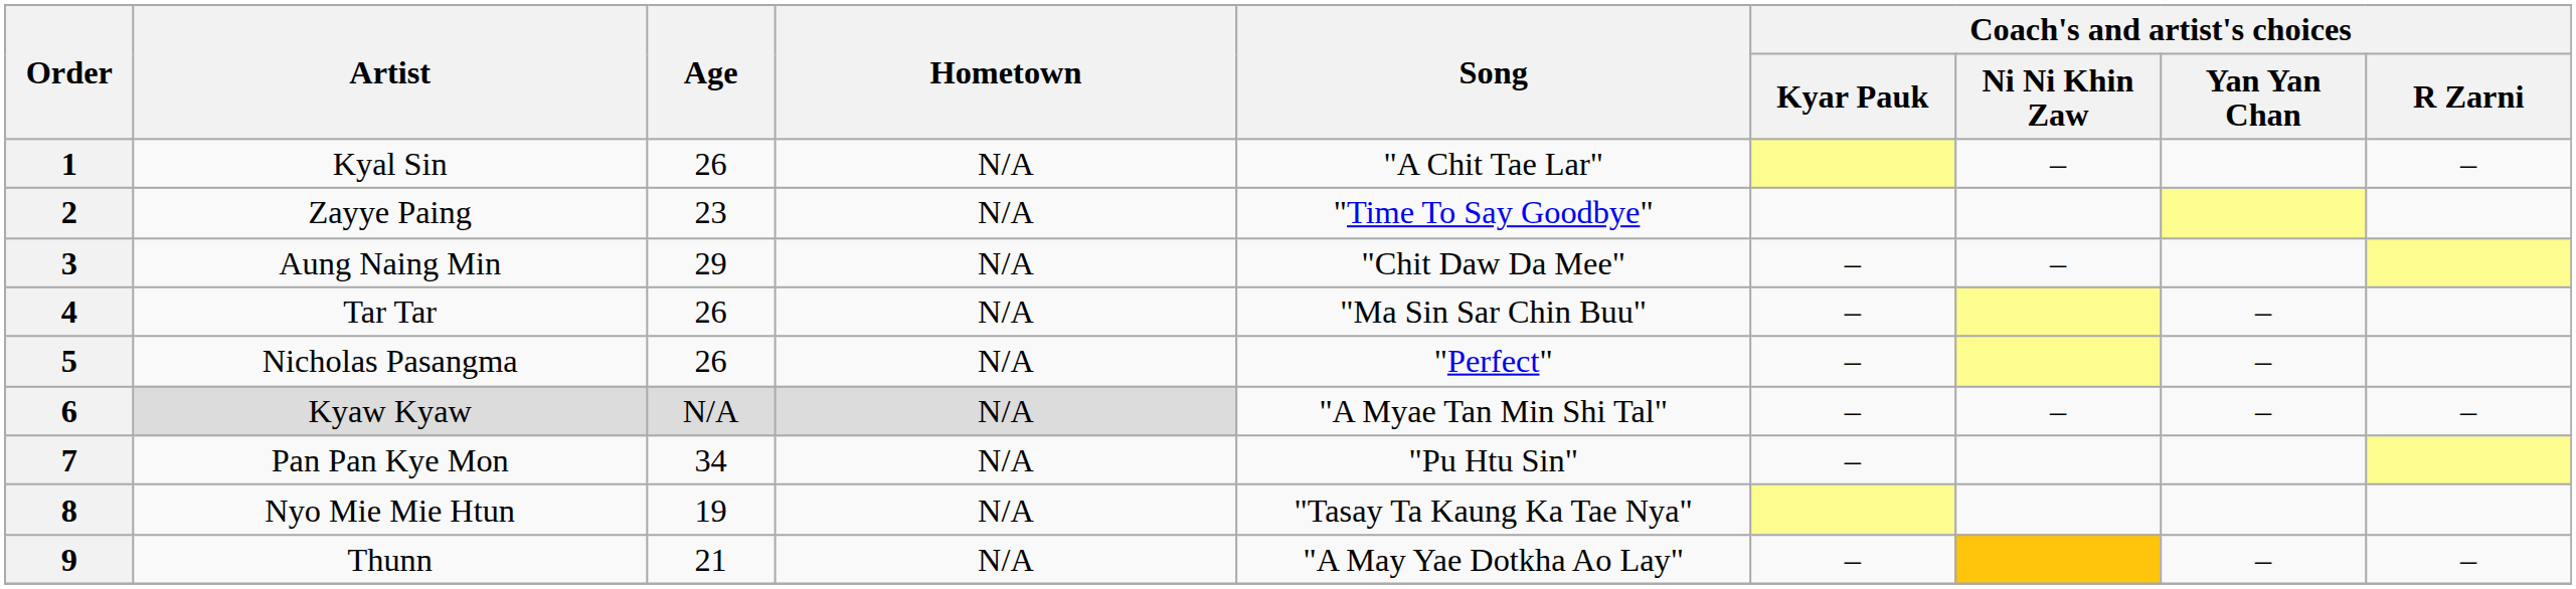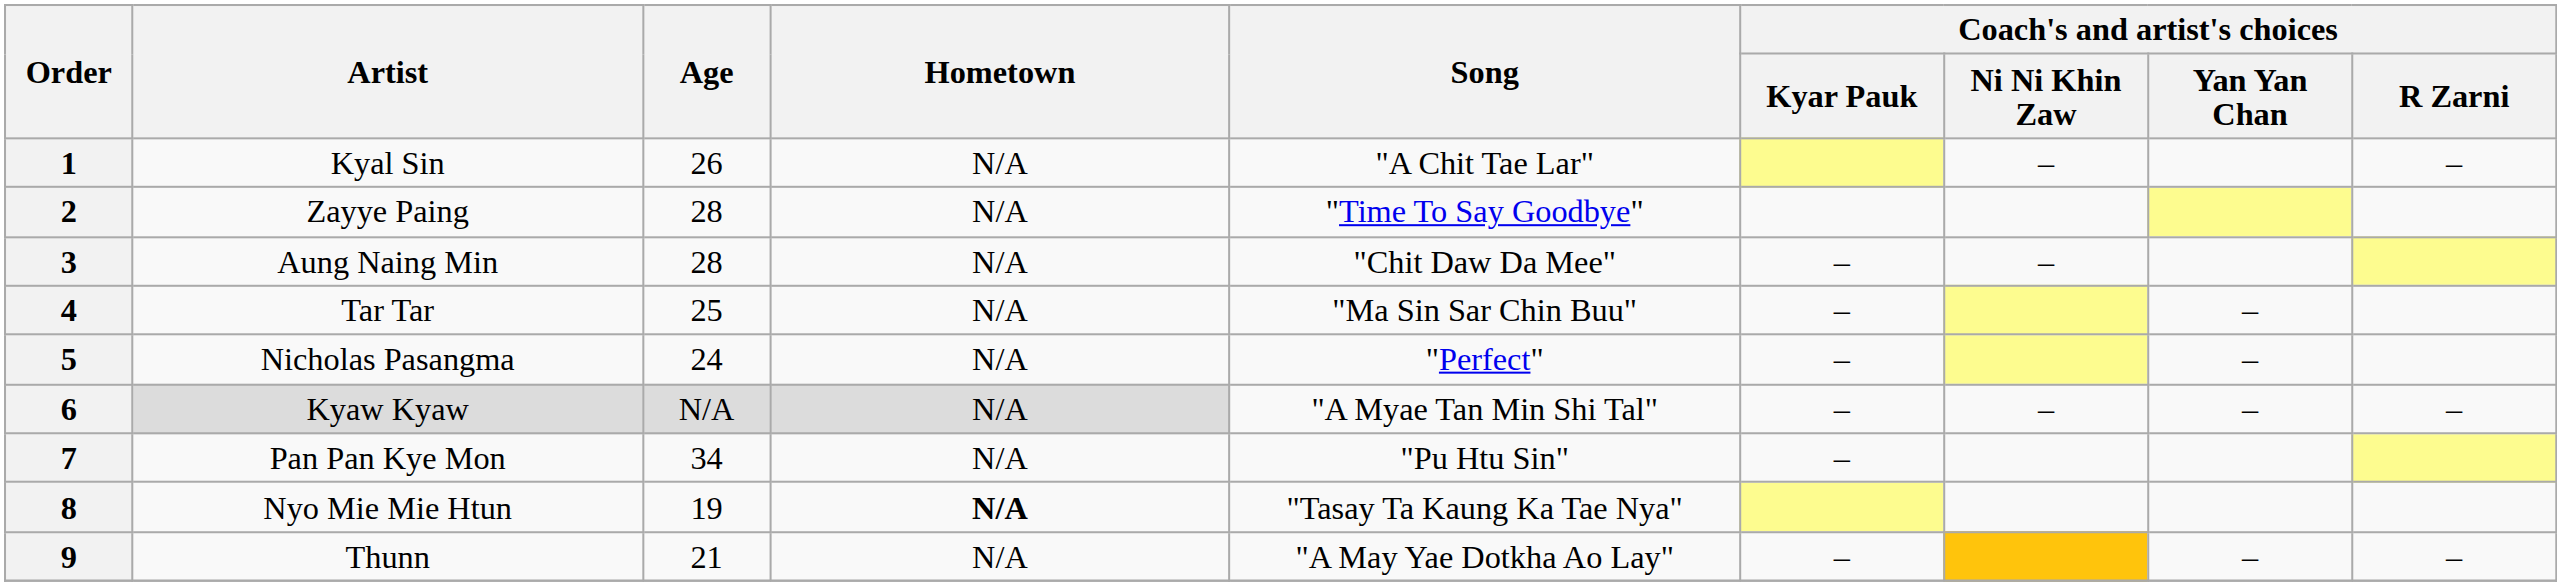2 | Age: 23 -> 28
3 | Age: 29 -> 28
4 | Age: 26 -> 25
5 | Age: 26 -> 24
8 | Hometown: normal -> bold
